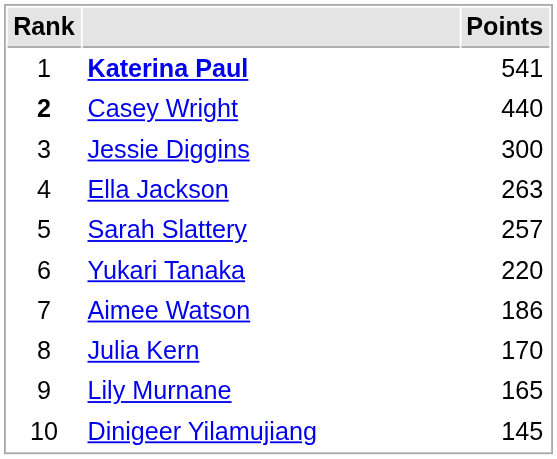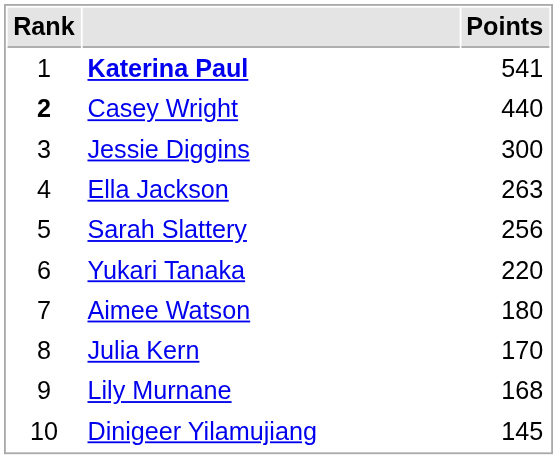Sarah Slattery | Points: 257 -> 256
Aimee Watson | Points: 186 -> 180
Lily Murnane | Points: 165 -> 168
